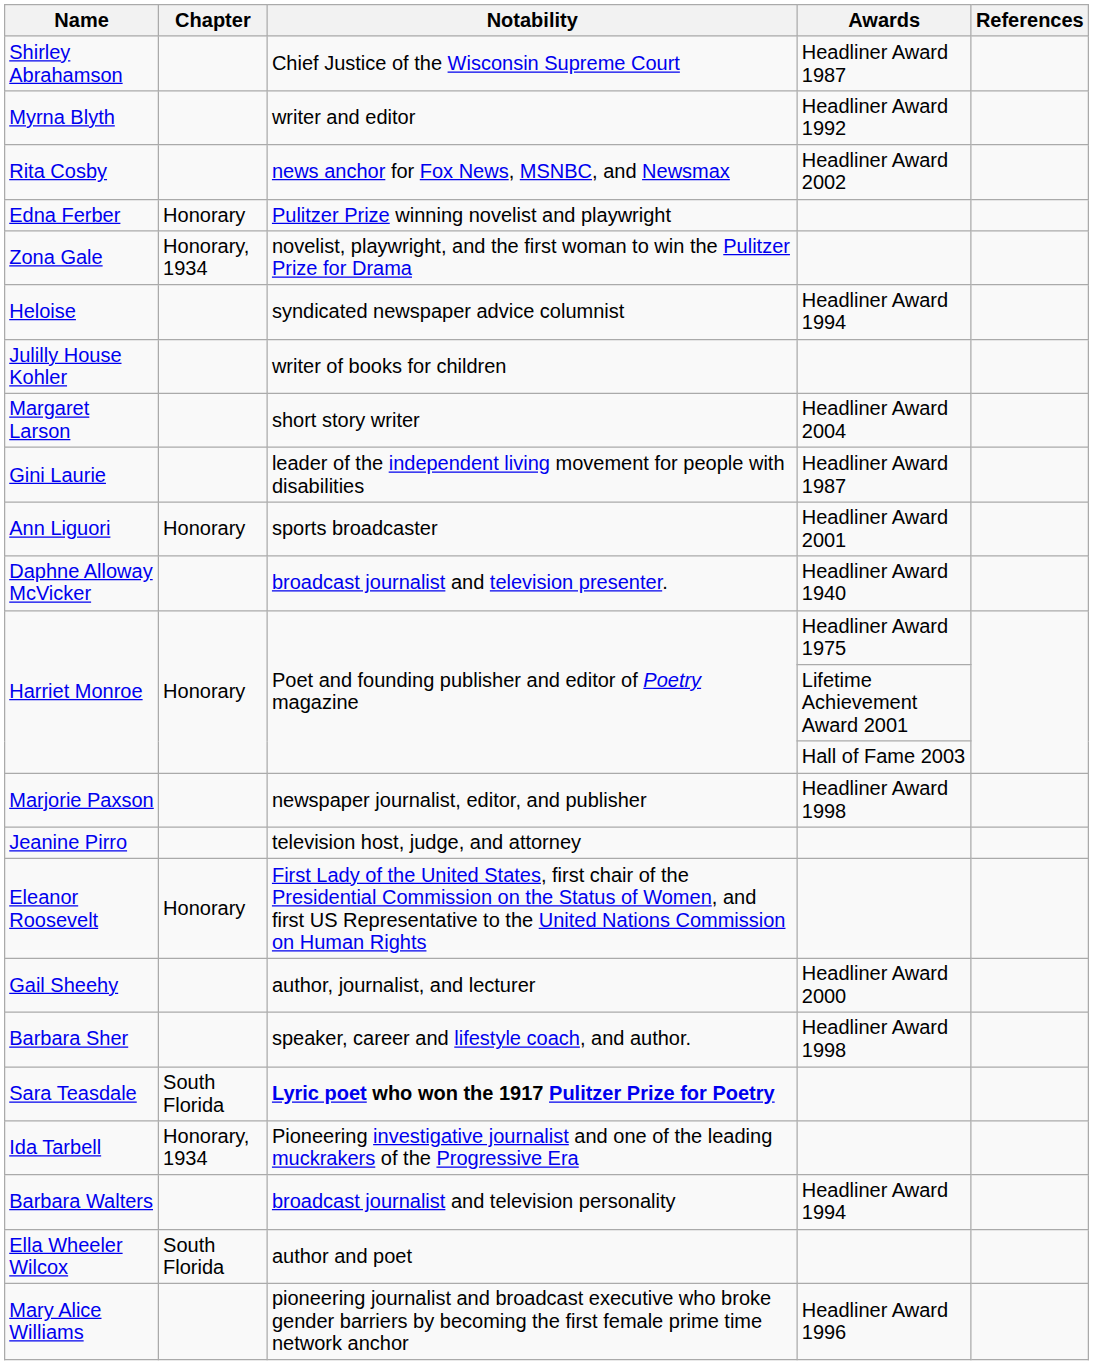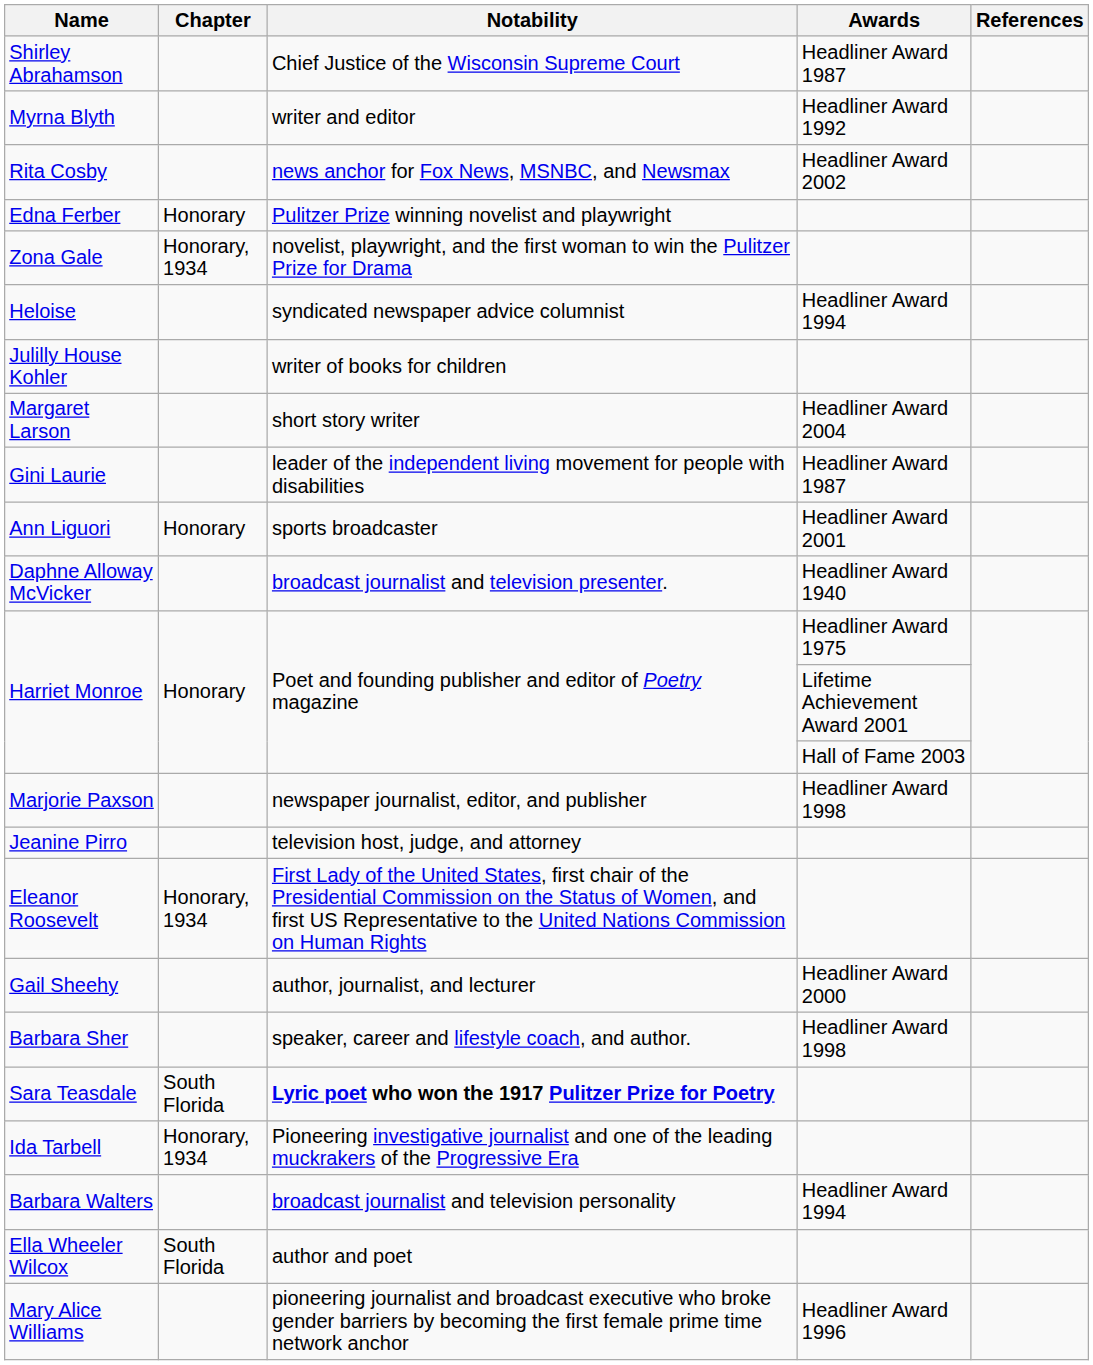Eleanor Roosevelt | Chapter: Honorary -> Honorary, 1934
